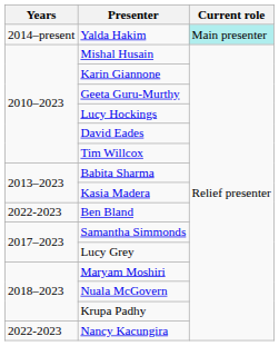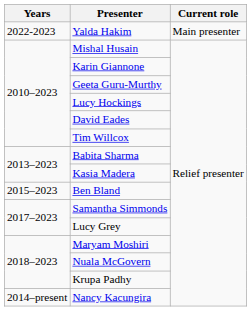Yalda Hakim | Years: 2014–present -> 2022-2023
Yalda Hakim | Current role: paleturquoise background -> no background
Ben Bland | Years: 2022-2023 -> 2015–2023
Nancy Kacungira | Years: 2022-2023 -> 2014–present
